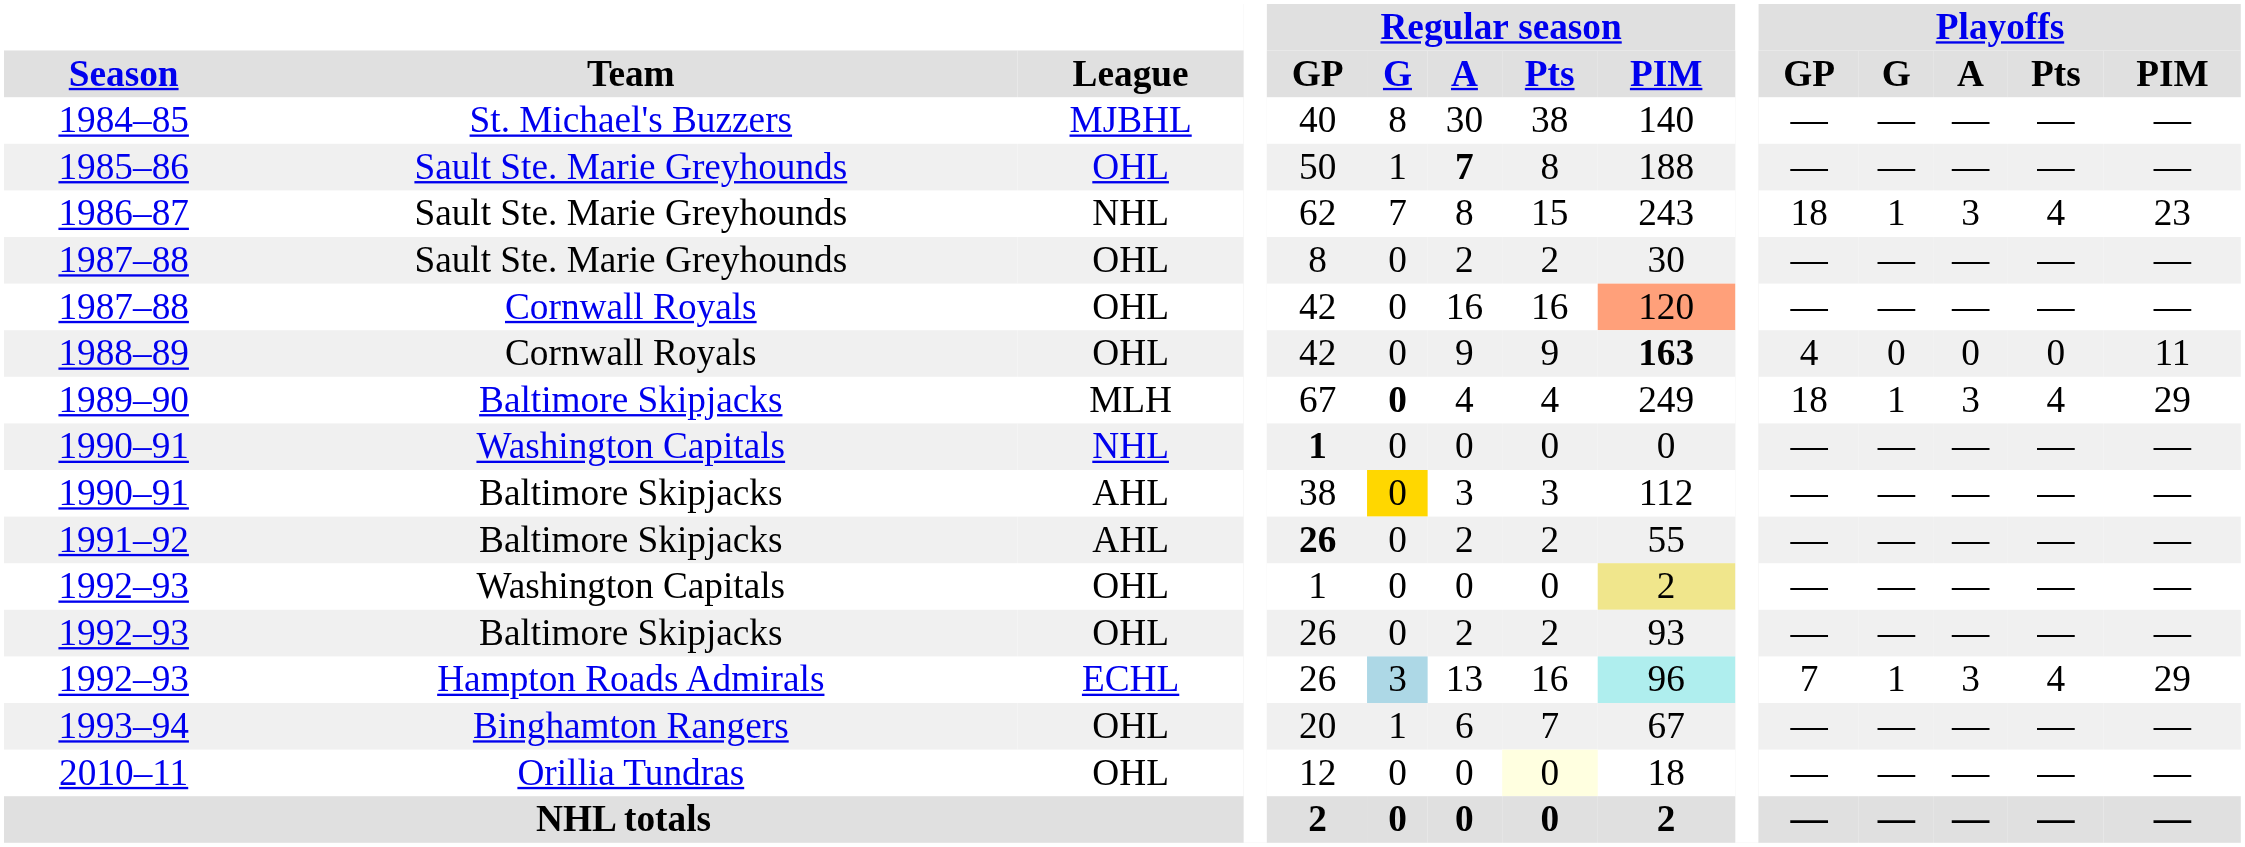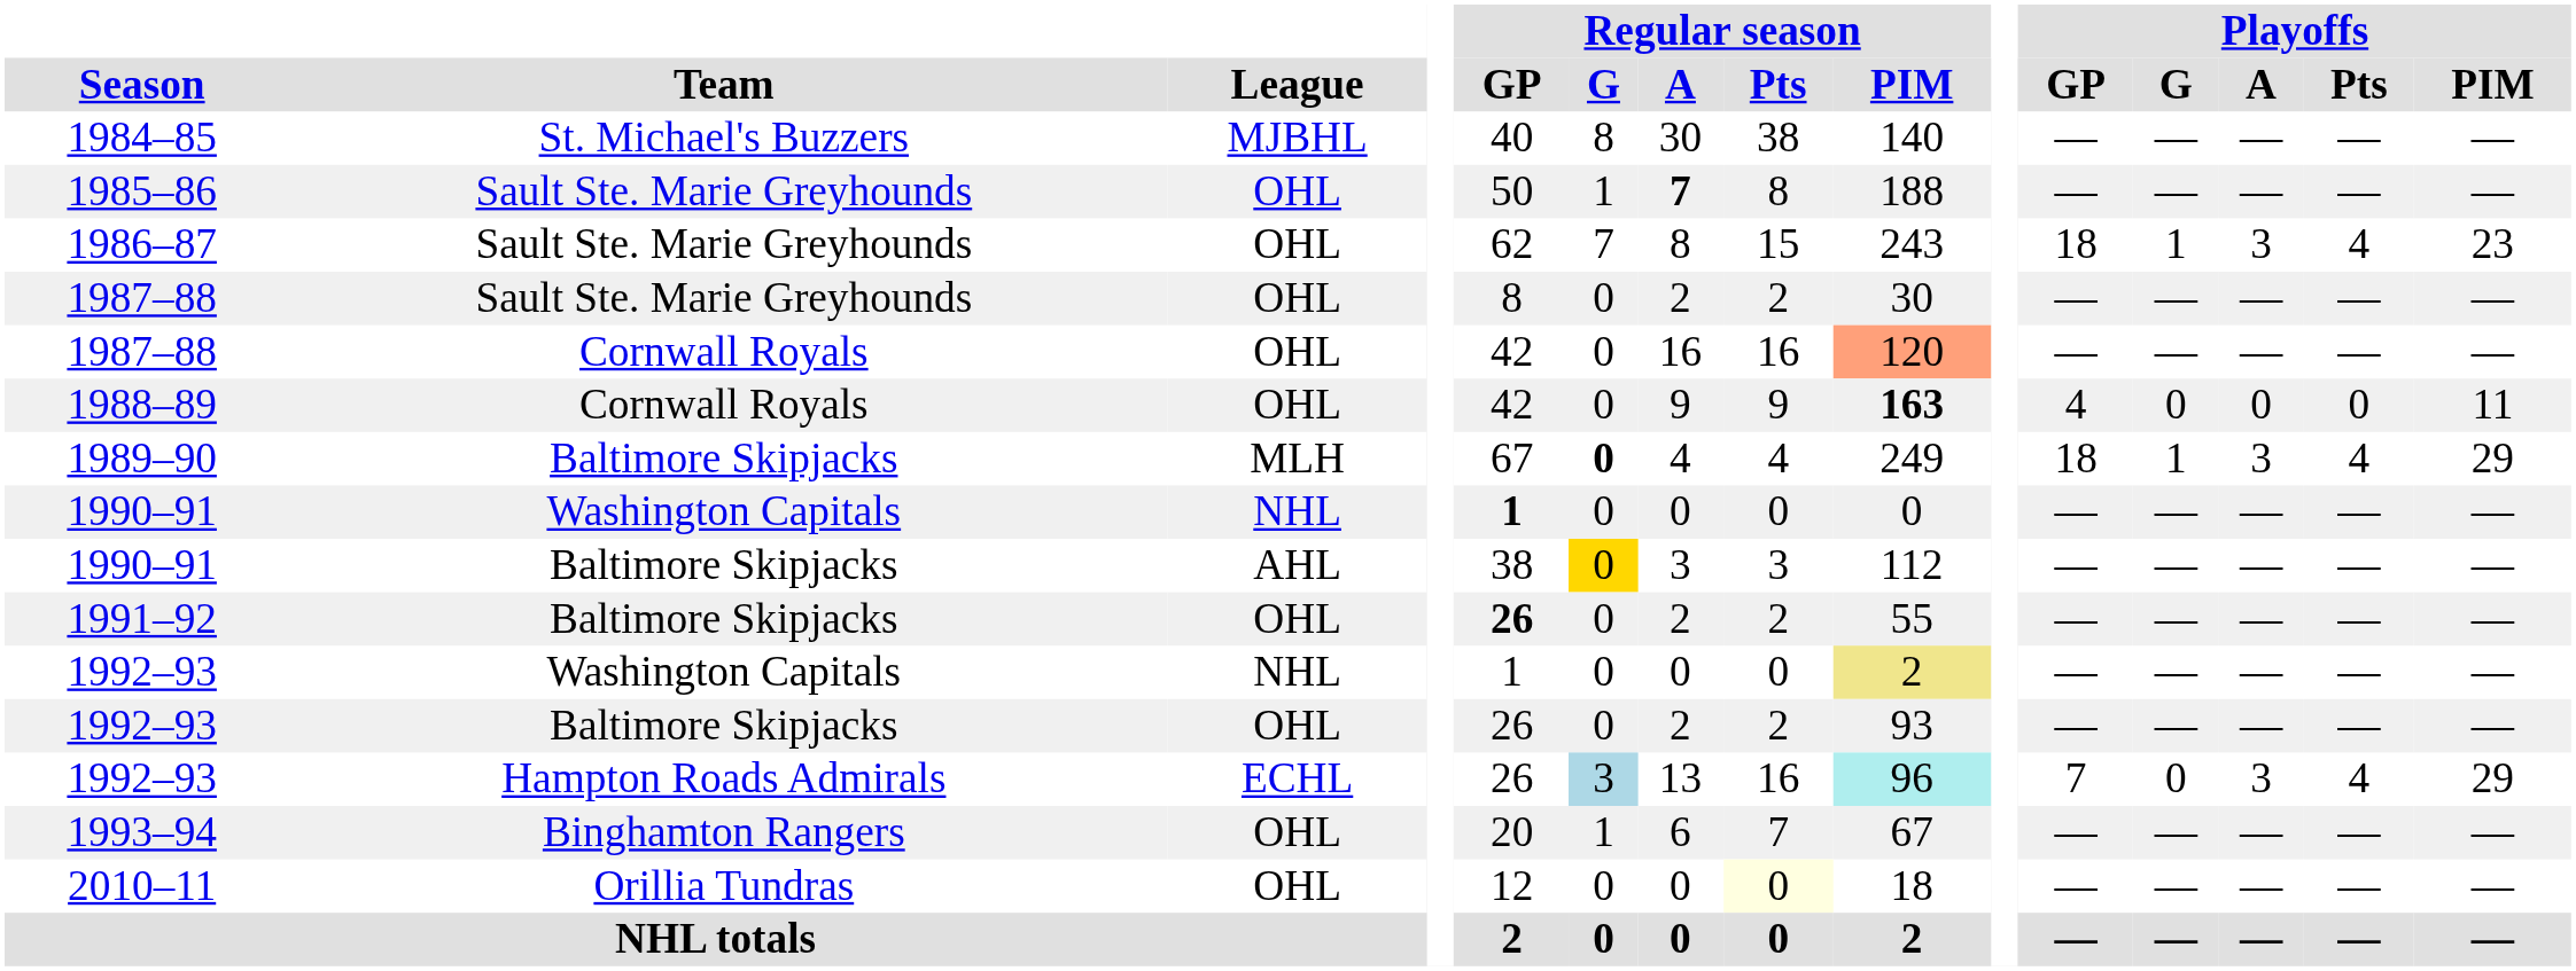1986–87 | League: NHL -> OHL
1991–92 | League: AHL -> OHL
1992–93 / Washington Capitals | League: OHL -> NHL
1992–93 / Hampton Roads Admirals | Playoffs / G: 1 -> 0
